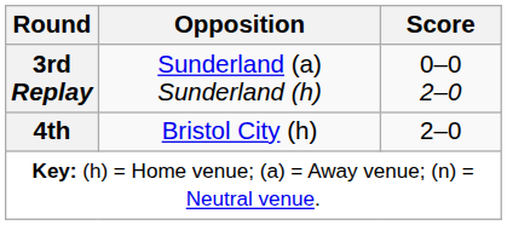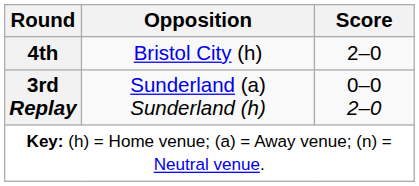rows swapped: 3rd Replay <-> 4th
